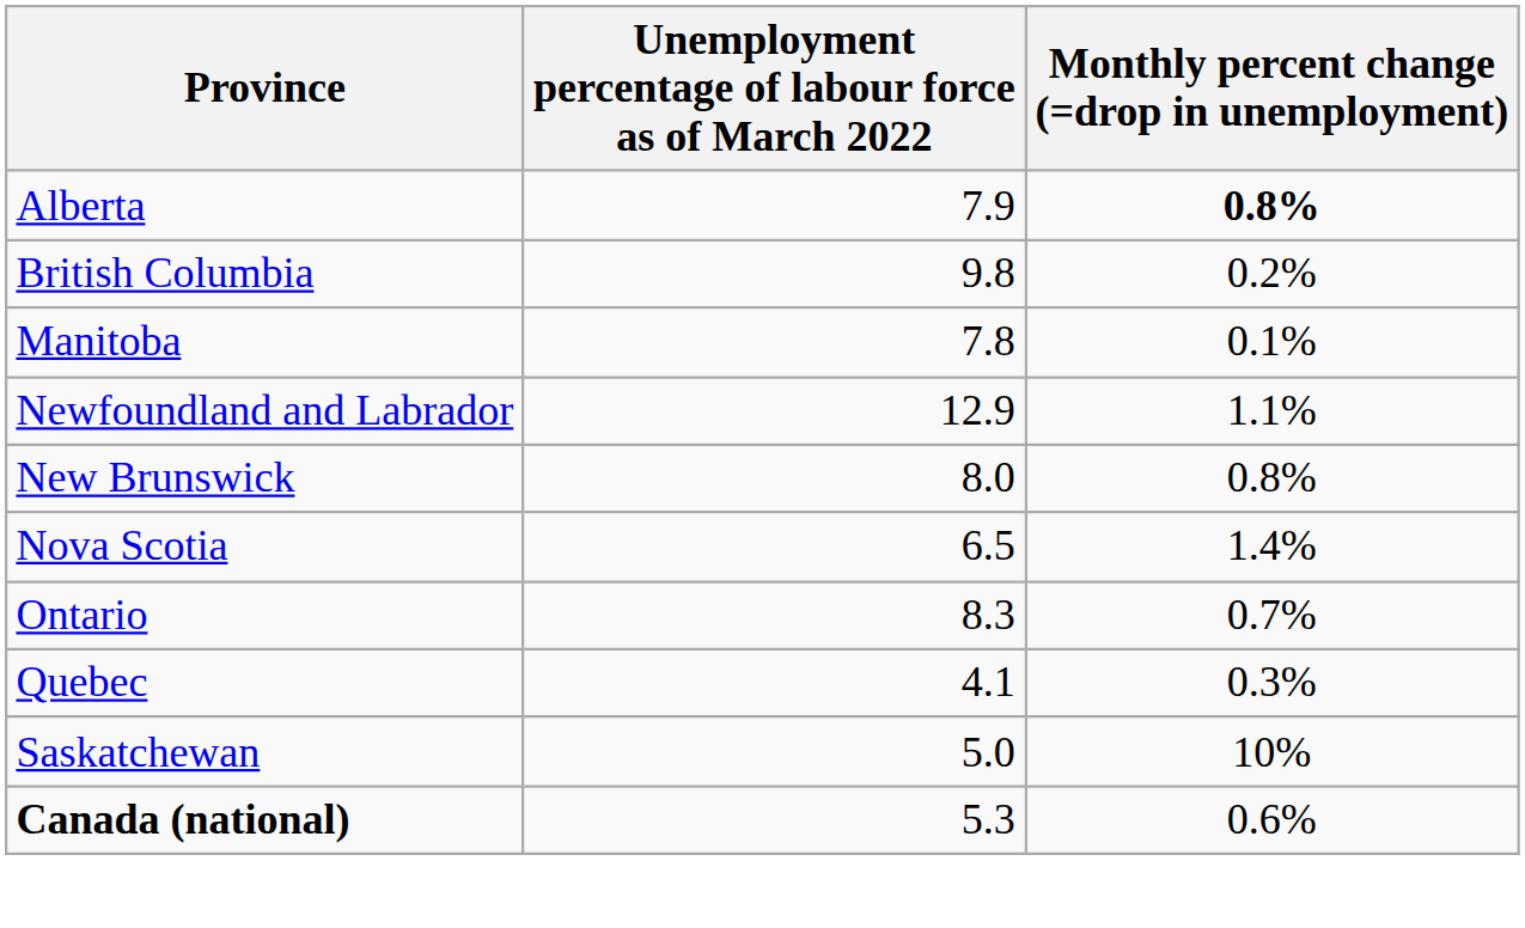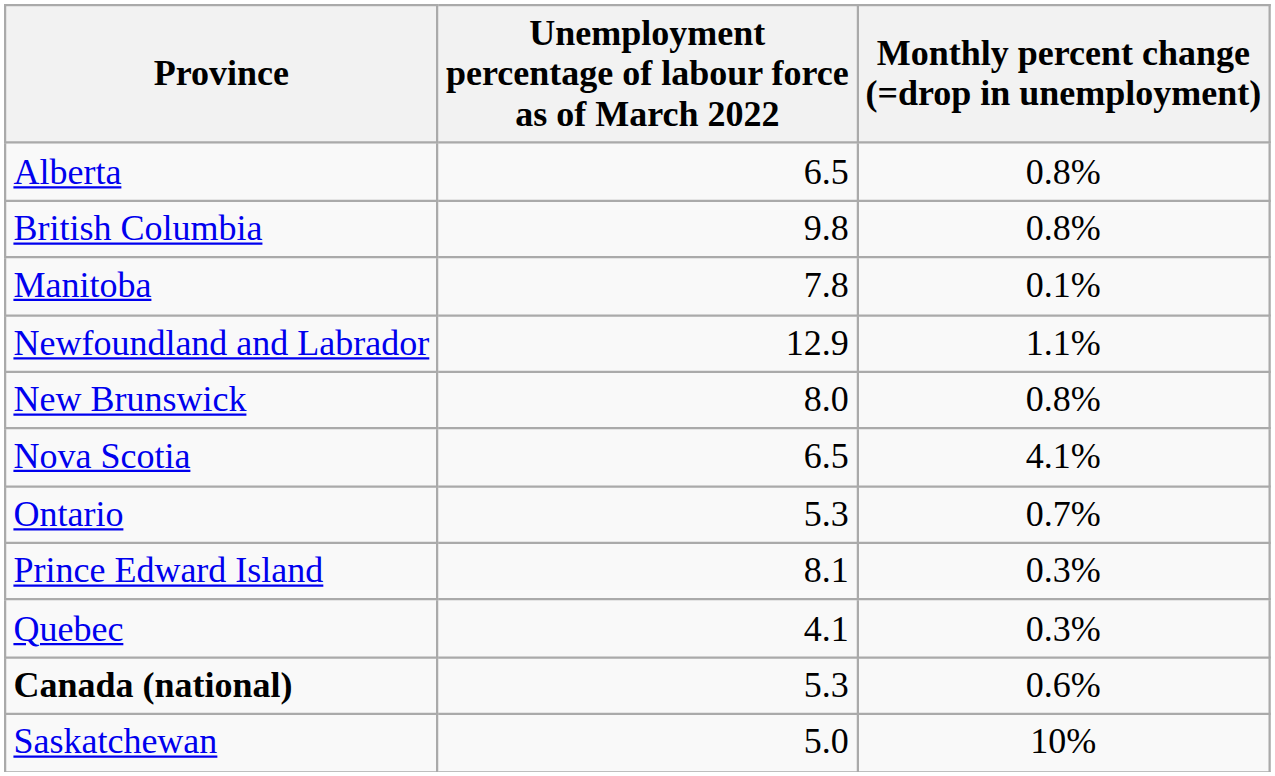Alberta | Unemployment percentage of labour force as of March 2022: 7.9 -> 6.5
Alberta | Monthly percent change (=drop in unemployment): bold -> normal
British Columbia | Monthly percent change (=drop in unemployment): 0.2% -> 0.8%
Nova Scotia | Monthly percent change (=drop in unemployment): 1.4% -> 4.1%
Ontario | Unemployment percentage of labour force as of March 2022: 8.3 -> 5.3
+ row: Prince Edward Island | 8.1 | 0.3%
rows swapped: Saskatchewan <-> Canada (national)
